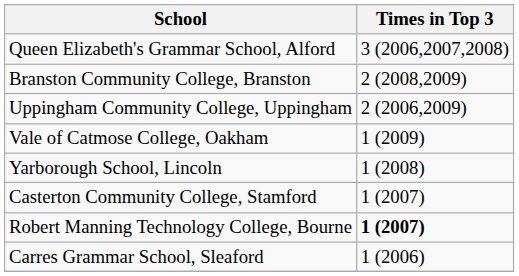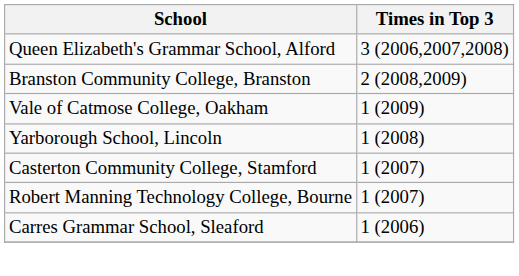- row: Uppingham Community College, Uppingham | 2 (2006,2009)
Robert Manning Technology College, Bourne | Times in Top 3: bold -> normal
